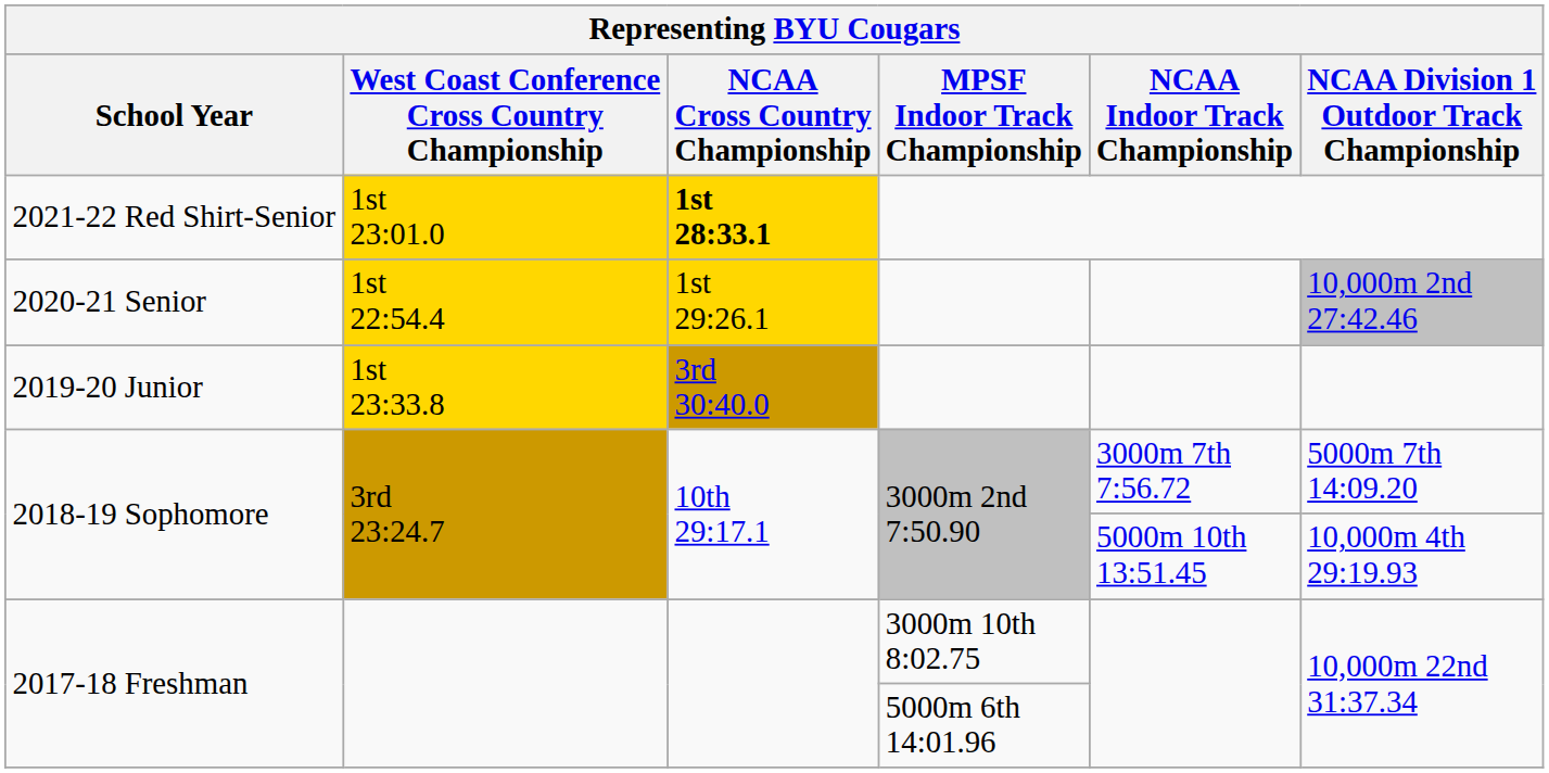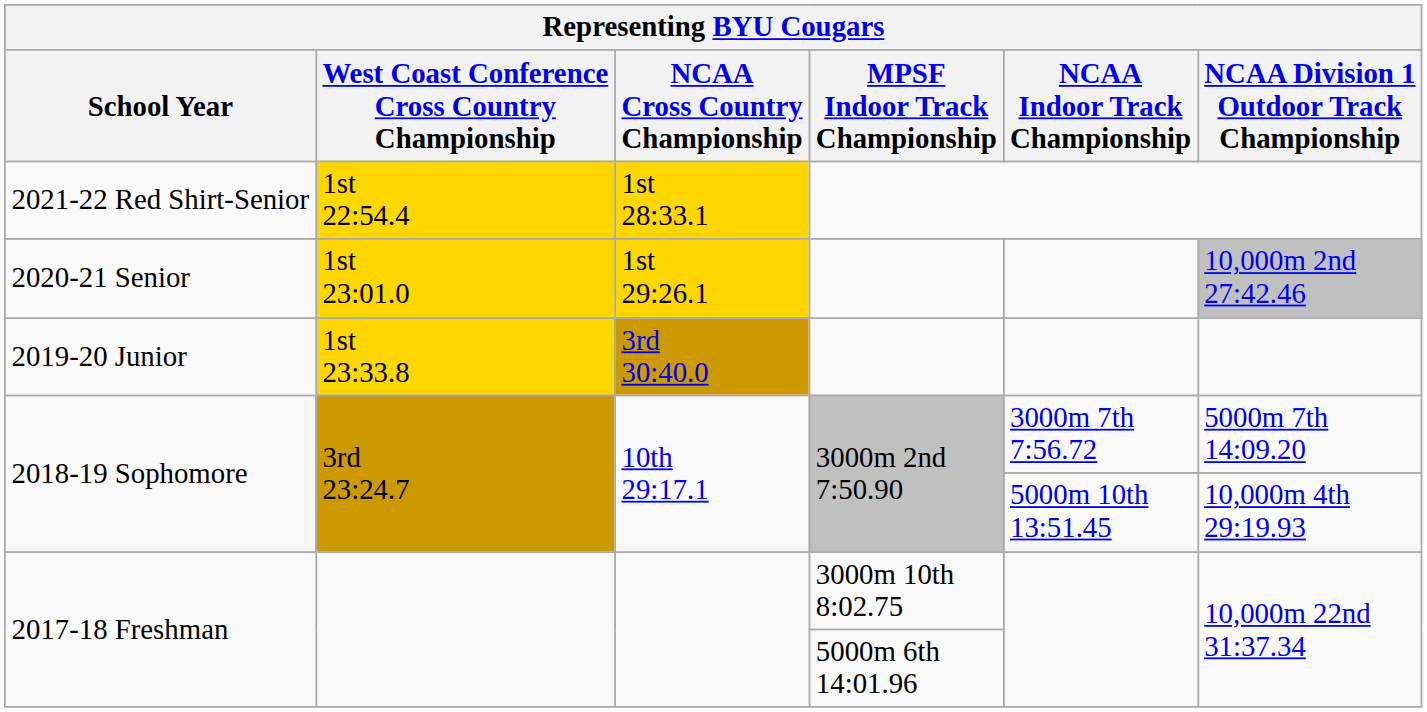2021-22 Red Shirt-Senior | West Coast Conference Cross Country Championship: 1st 23:01.0 -> 1st 22:54.4
2021-22 Red Shirt-Senior | NCAA Cross Country Championship: bold -> normal
2020-21 Senior | West Coast Conference Cross Country Championship: 1st 22:54.4 -> 1st 23:01.0
